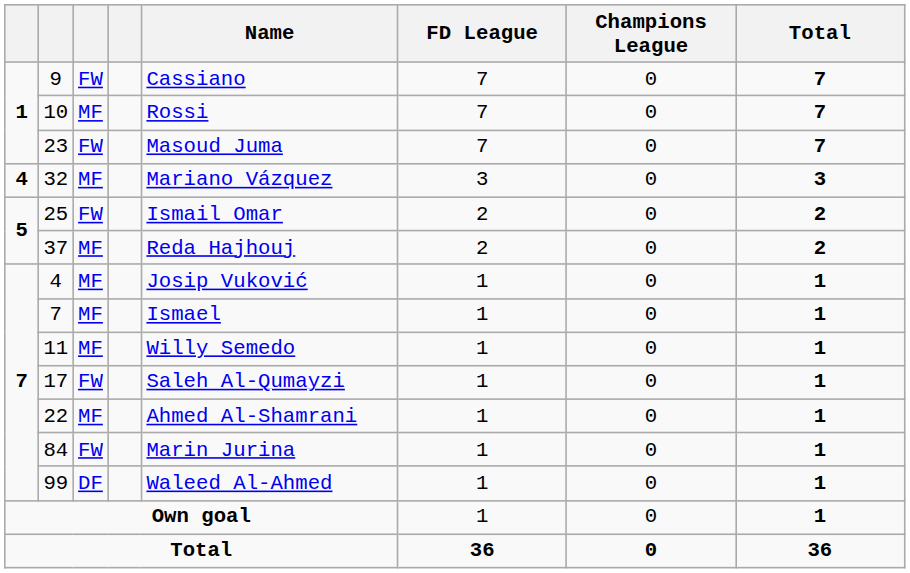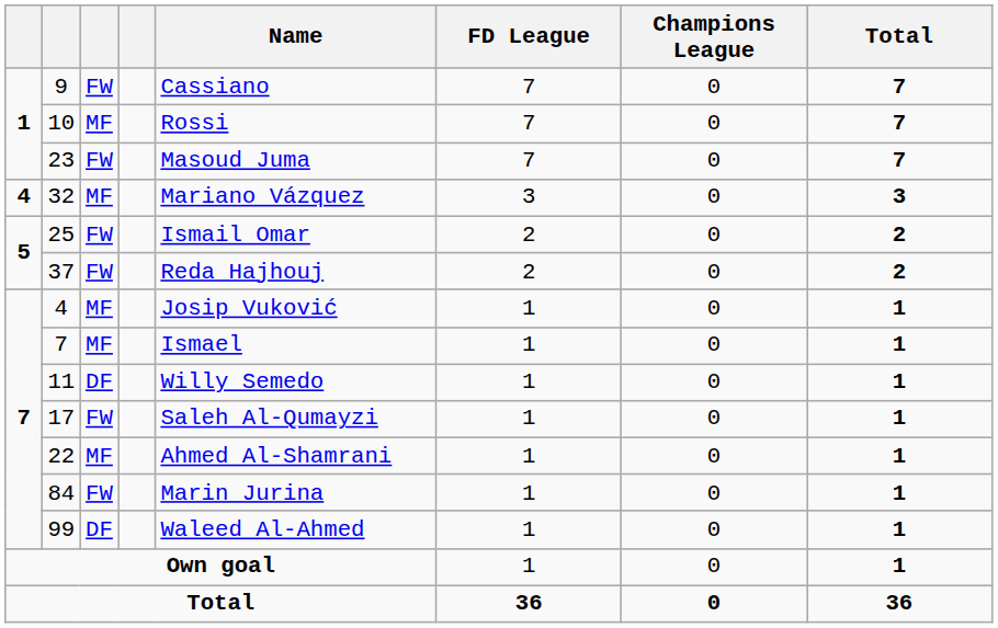37 | column 3: MF -> FW
11 | column 3: MF -> DF
